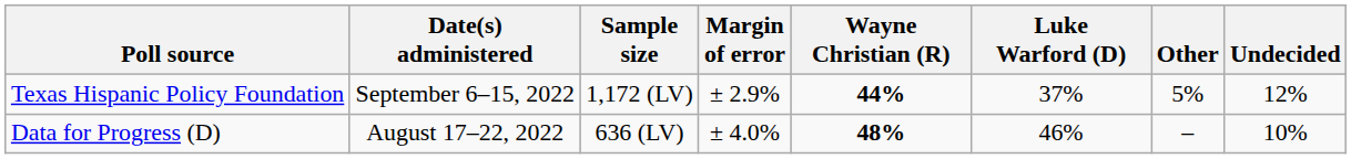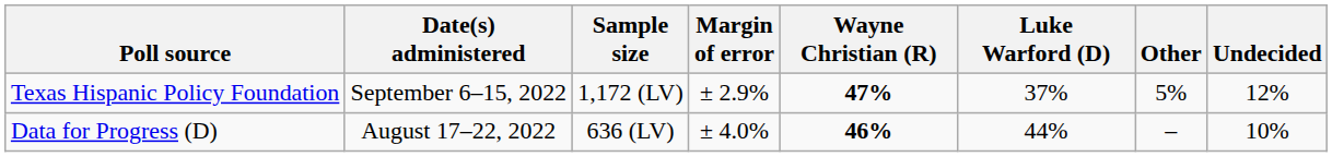Texas Hispanic Policy Foundation | Wayne Christian (R): 44% -> 47%
Data for Progress (D) | Wayne Christian (R): 48% -> 46%
Data for Progress (D) | Luke Warford (D): 46% -> 44%
